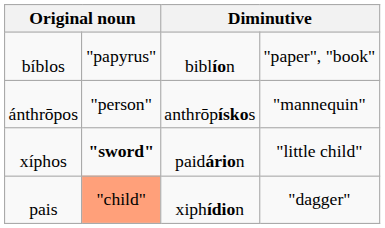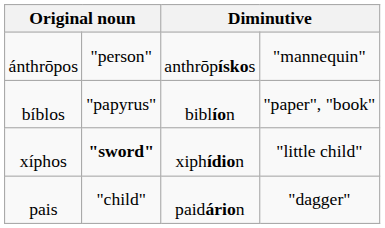rows swapped: ánthrōpos <-> bíblos
xíphos | column 3: paidárion -> xiphídion
pais | column 2: lightsalmon background -> no background
pais | column 3: xiphídion -> paidárion
